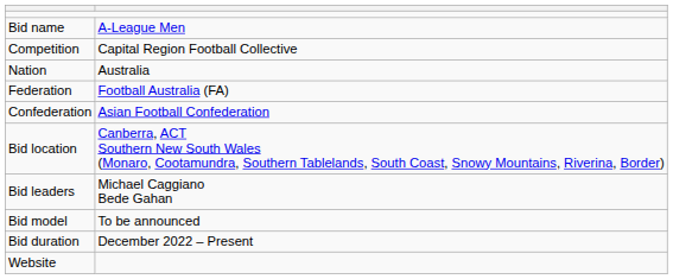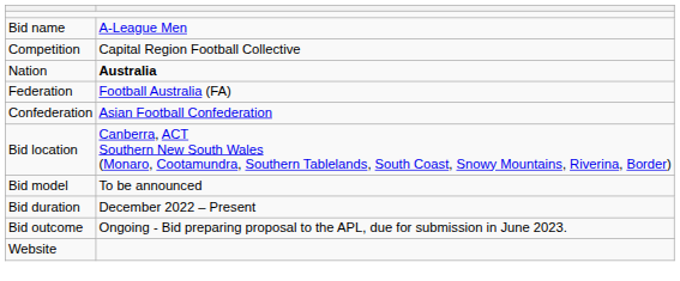Nation | column 2: normal -> bold
- row: Bid leaders | Michael Caggiano Bede Gahan
+ row: Bid outcome | Ongoing - Bid preparing proposal to the APL, due for submission in June 2023.
